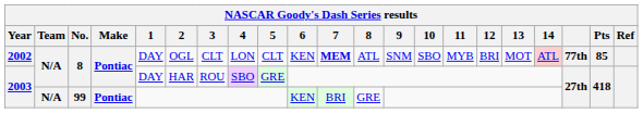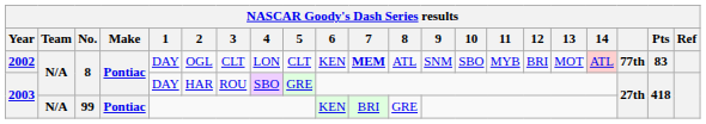2002 | Pts: 85 -> 83
